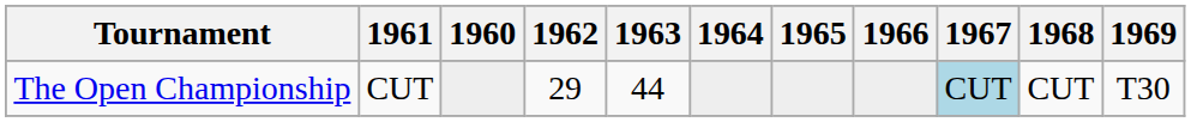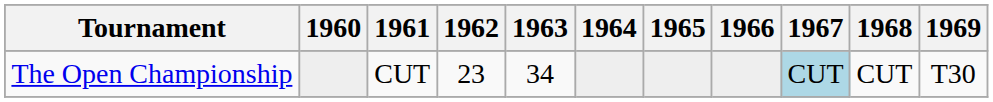columns swapped: 1960 <-> 1961
The Open Championship | 1962: 29 -> 23
The Open Championship | 1963: 44 -> 34
